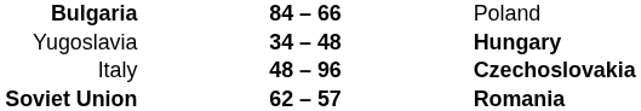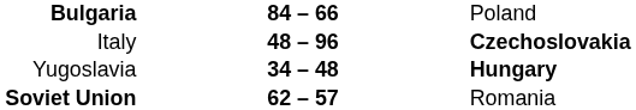rows swapped: Yugoslavia <-> Italy
Soviet Union | column 3: bold -> normal
